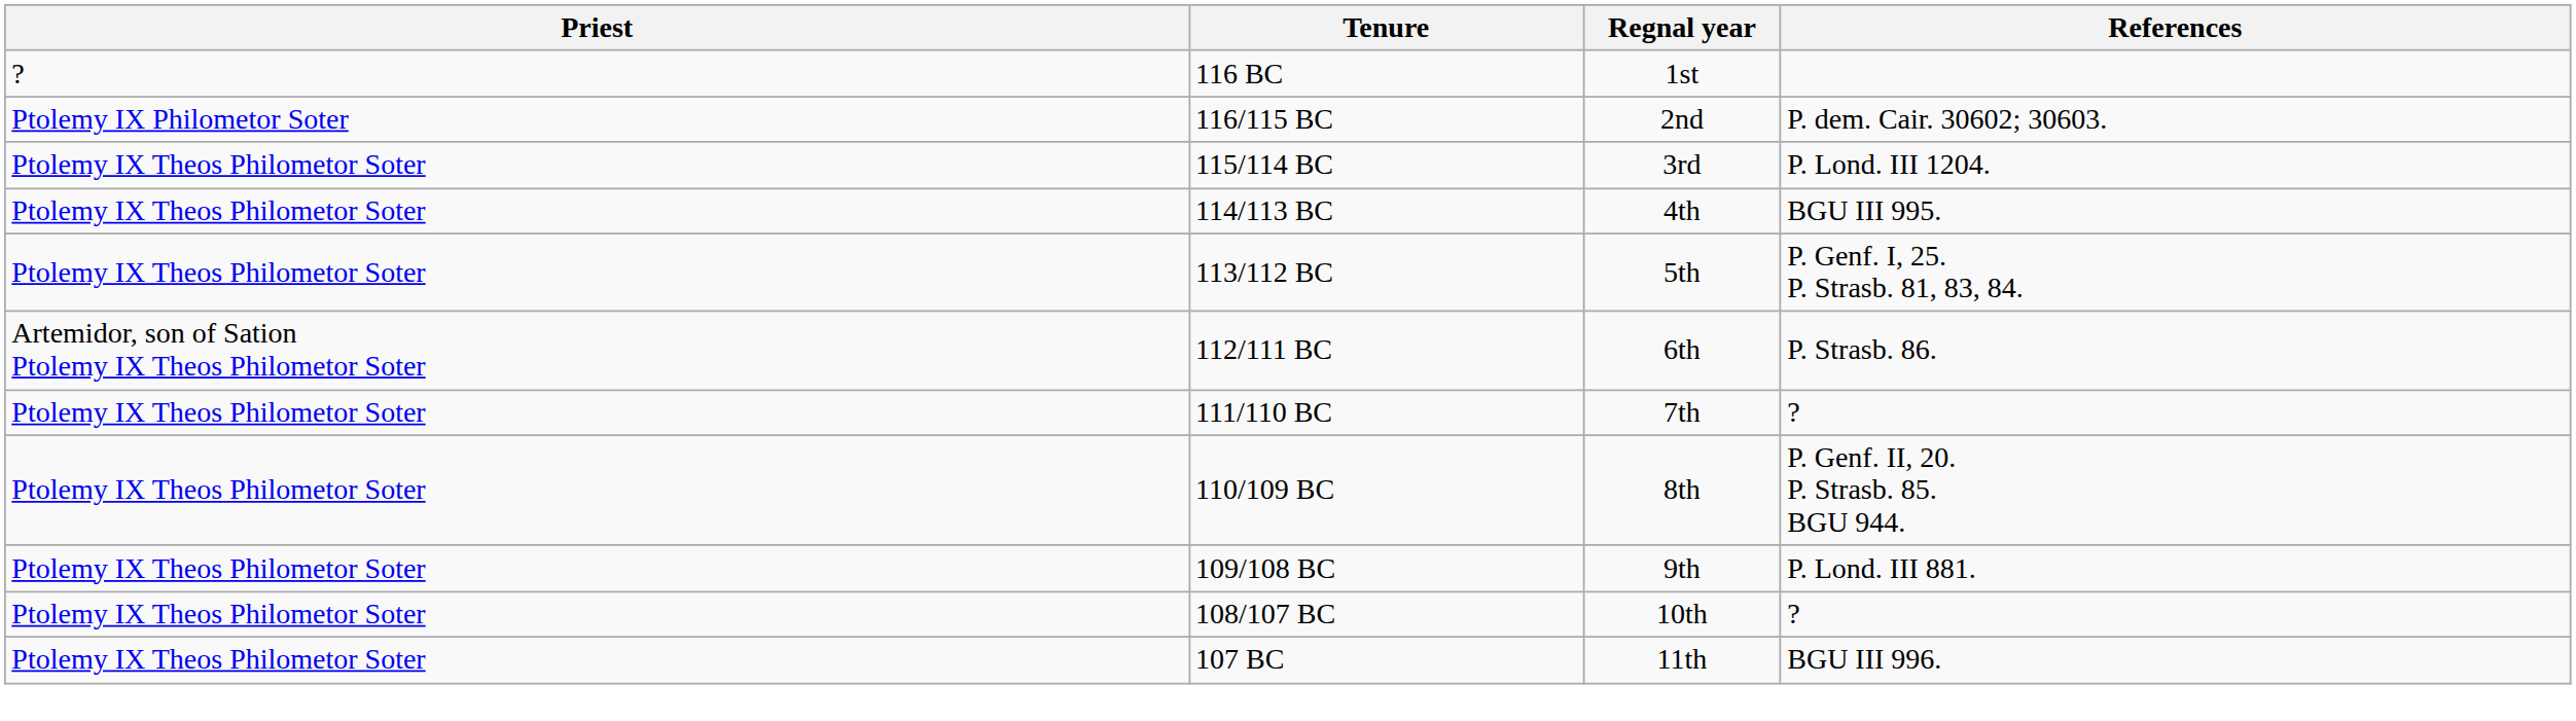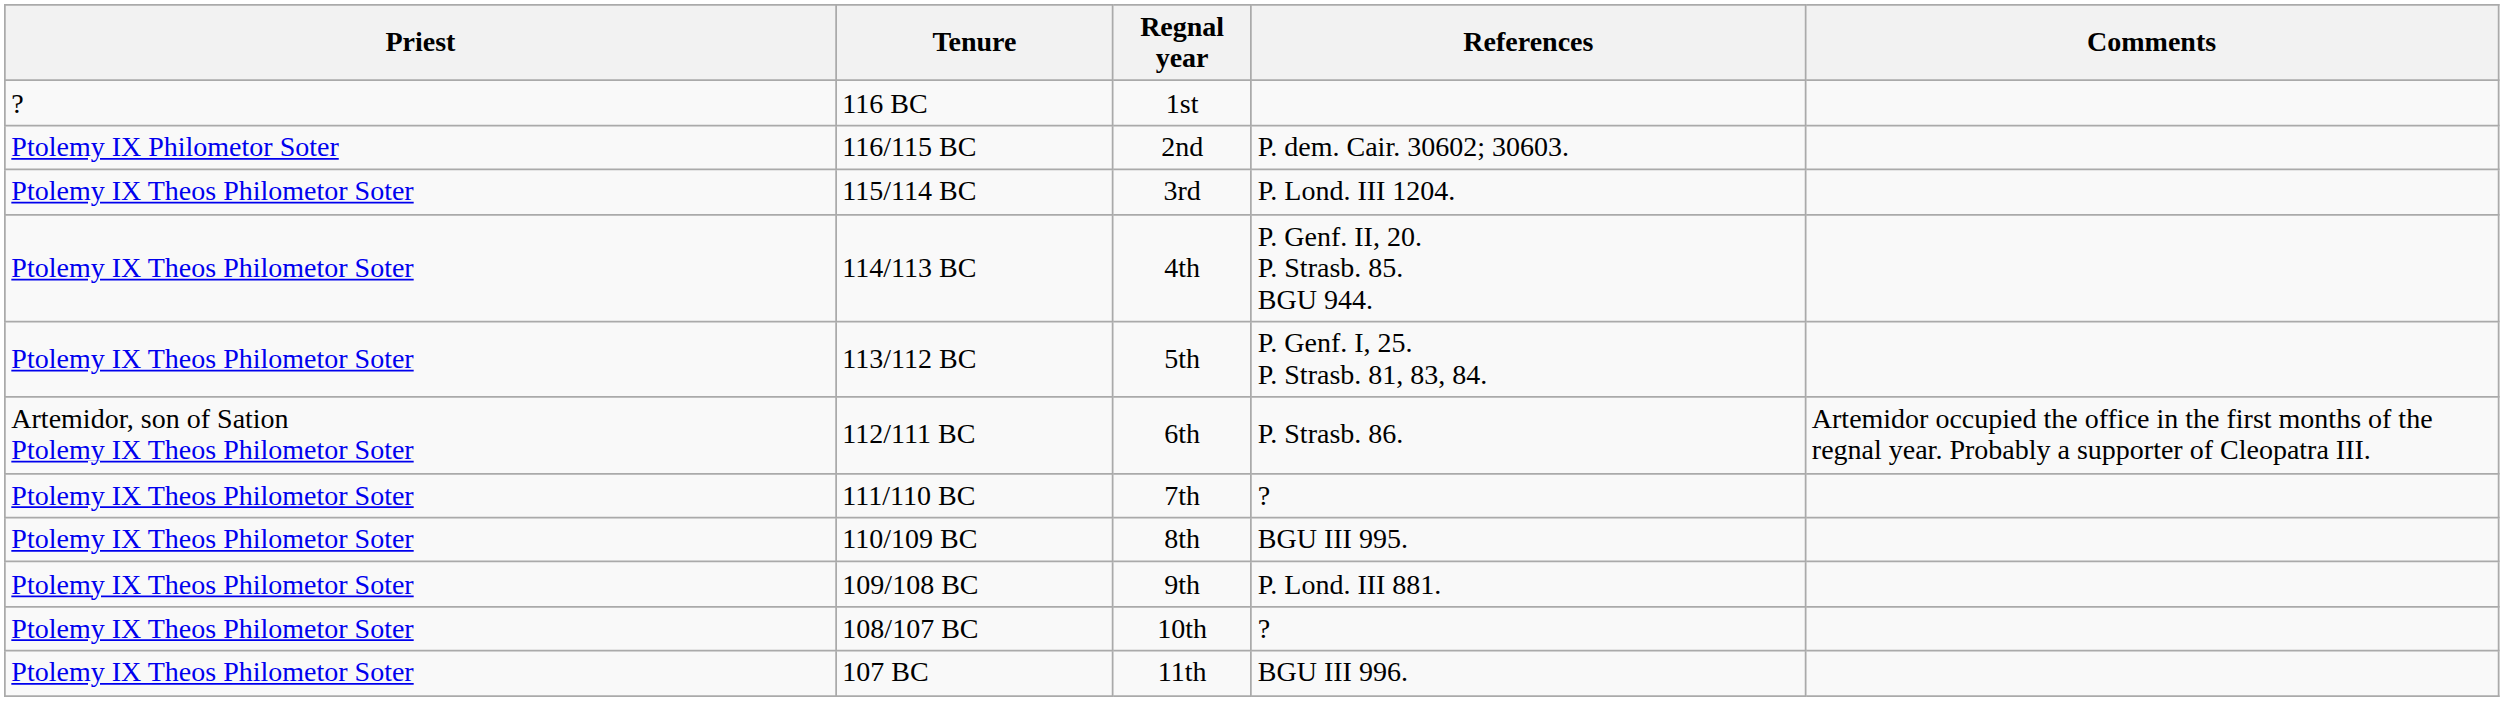+ column: Comments | Artemidor occupied the office in the first months of the regnal year. Probably a supporter of Cleopatra III.
114/113 BC | References: BGU III 995. -> P. Genf. II, 20. P. Strasb. 85. BGU 944.
110/109 BC | References: P. Genf. II, 20. P. Strasb. 85. BGU 944. -> BGU III 995.
